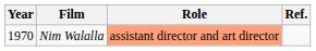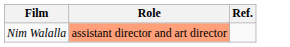- column: Year | 1970
